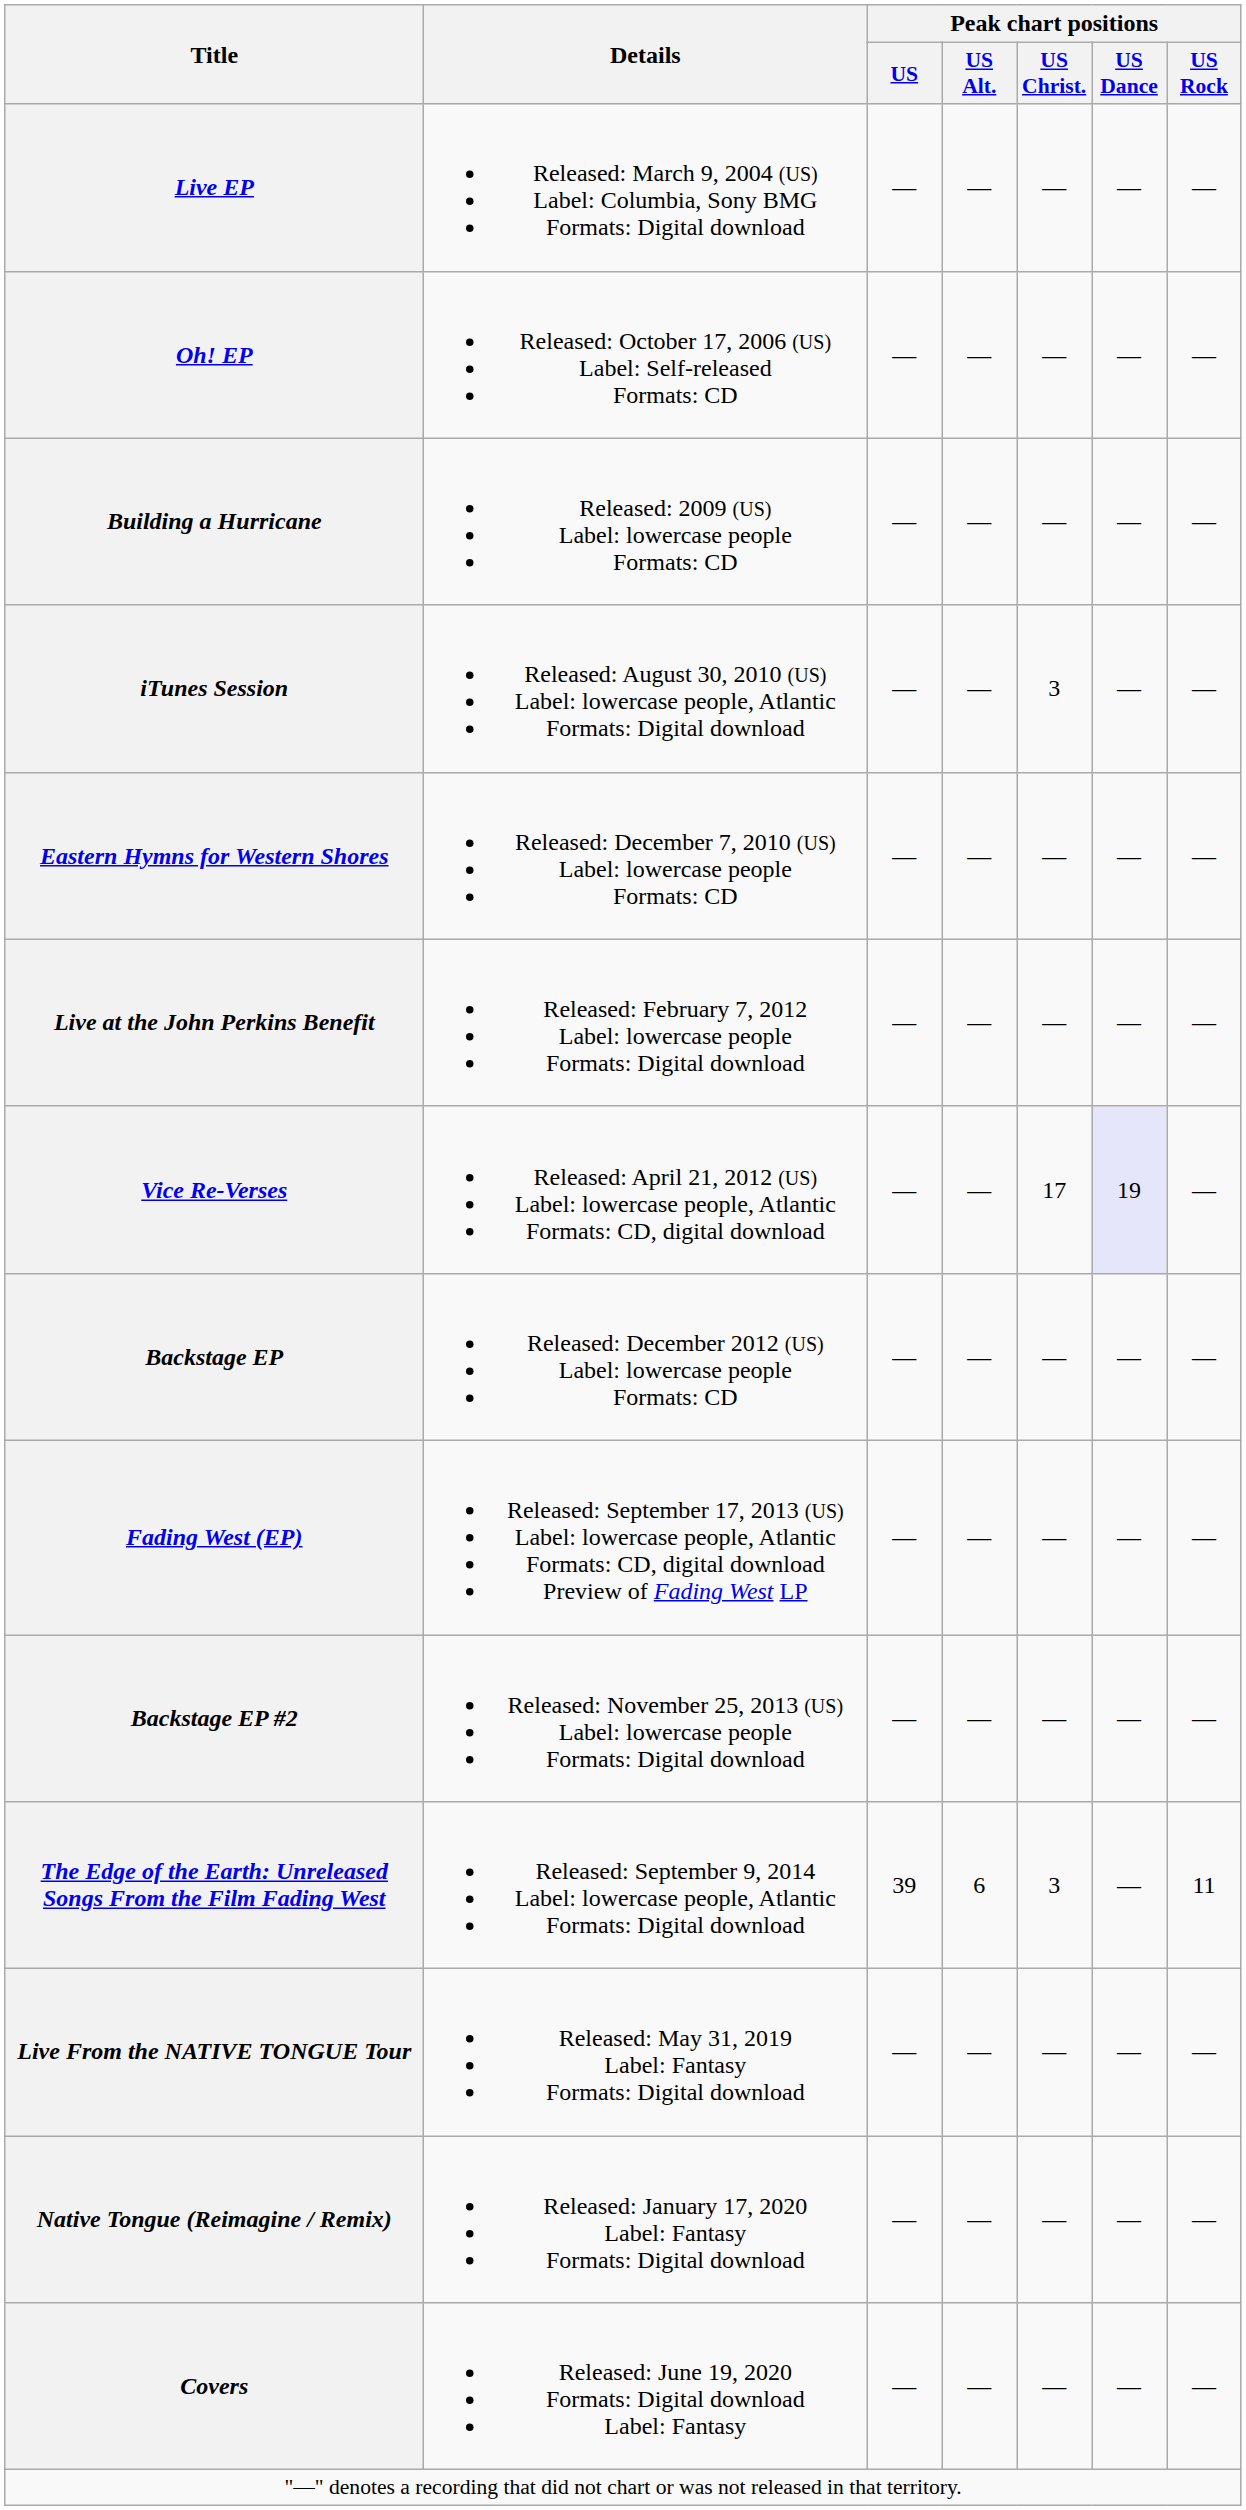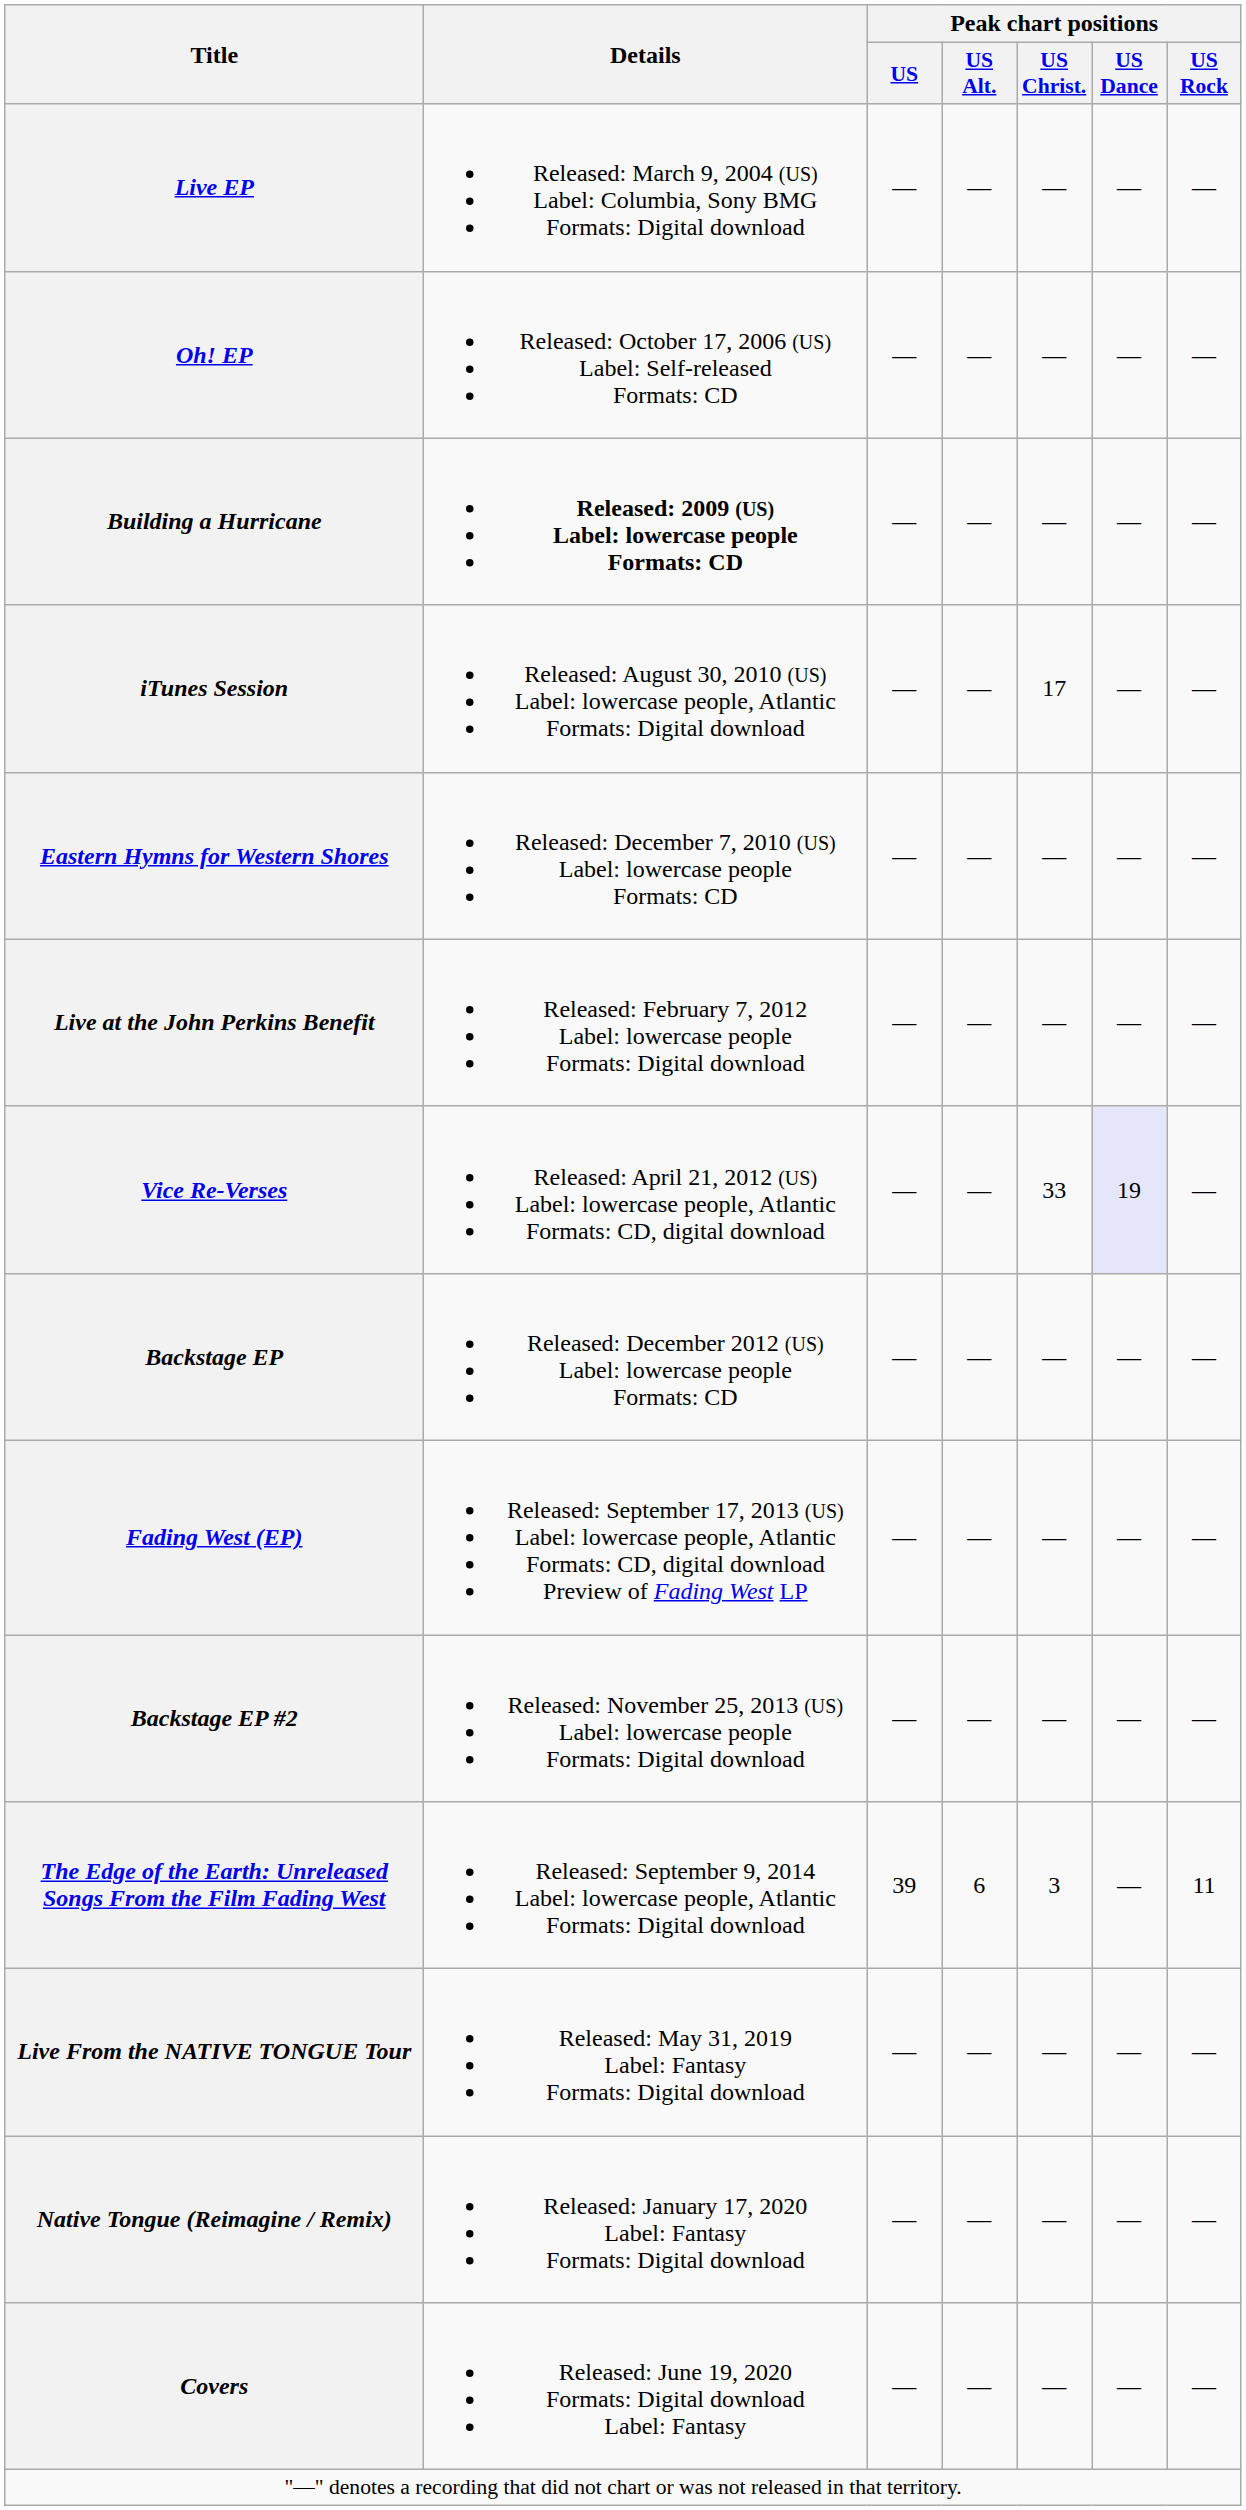Building a Hurricane | Details: normal -> bold
iTunes Session | Peak chart positions / US Christ.: 3 -> 17
Vice Re-Verses | Peak chart positions / US Christ.: 17 -> 33
